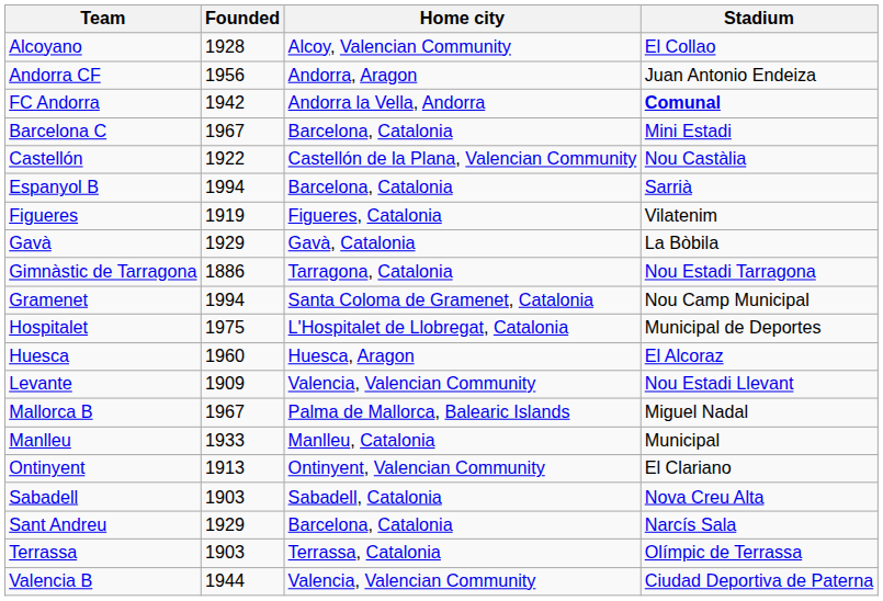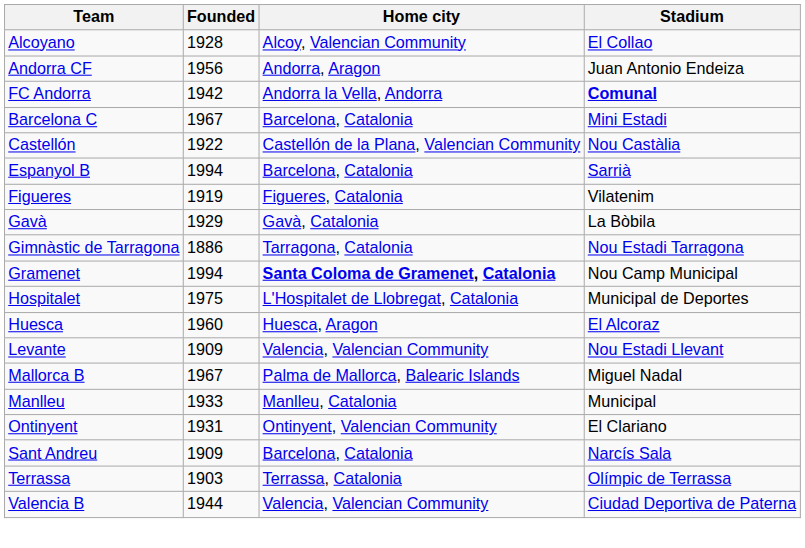Gramenet | Home city: normal -> bold
Ontinyent | Founded: 1913 -> 1931
- row: Sabadell | 1903 | Sabadell, Catalonia | Nova Creu Alta
Sant Andreu | Founded: 1929 -> 1909
